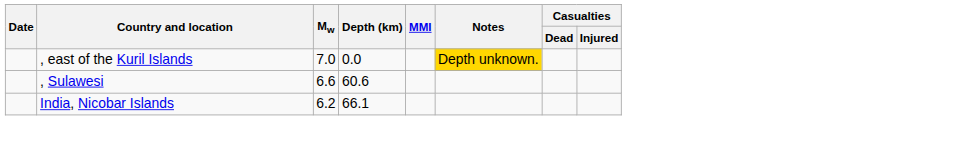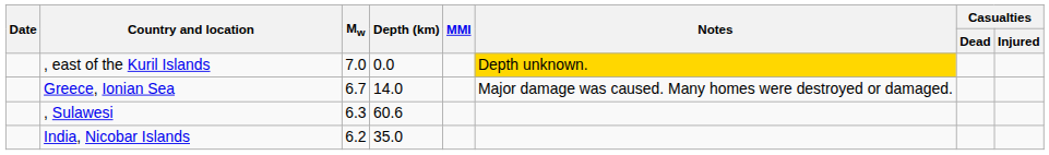+ row: Greece, Ionian Sea | 6.7 | 14.0 | Major damage was caused. Many homes were destroyed or damaged.
, Sulawesi | Mw: 6.6 -> 6.3
India, Nicobar Islands | Depth (km): 66.1 -> 35.0
